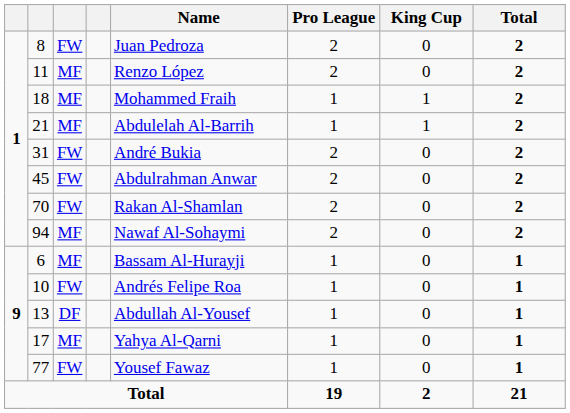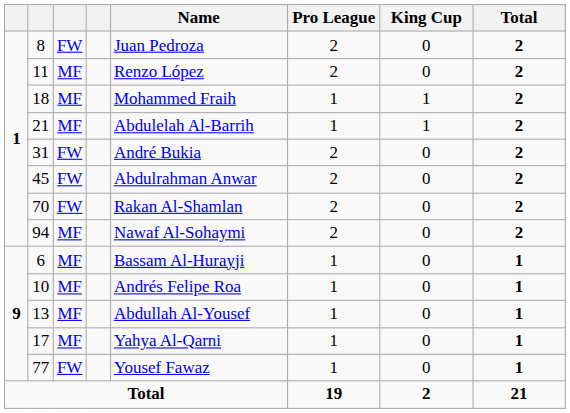10 | column 3: FW -> MF
13 | column 3: DF -> MF
